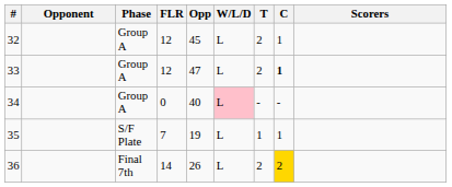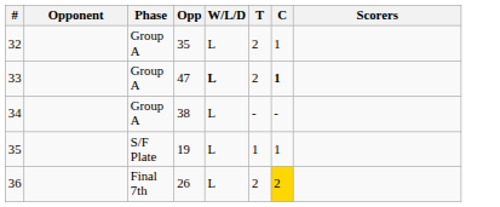- column: FLR | 12 | 12 | 0 | 7 | 14
32 | Opp: 45 -> 35
33 | W/L/D: normal -> bold
34 | Opp: 40 -> 38
34 | W/L/D: pink background -> no background
